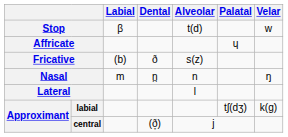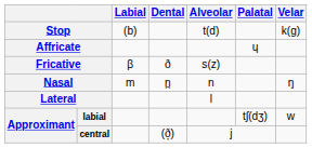Stop | Labial: β -> (b)
Stop | Velar: w -> k(ɡ)
Fricative | Labial: (b) -> β
labial | Velar: k(ɡ) -> w
